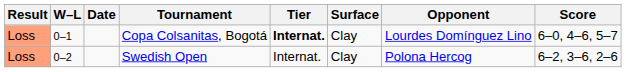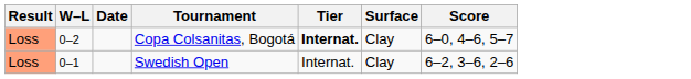- column: Opponent | Lourdes Domínguez Lino | Polona Hercog
Copa Colsanitas, Bogotá | W–L: 0–1 -> 0–2
Swedish Open | W–L: 0–2 -> 0–1
